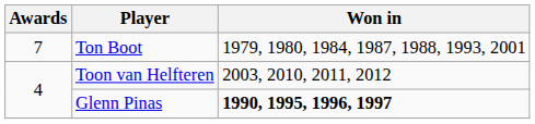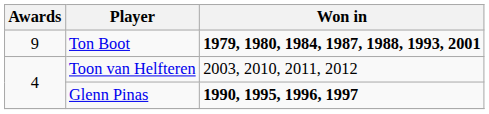Ton Boot | Awards: 7 -> 9
Ton Boot | Won in: normal -> bold
